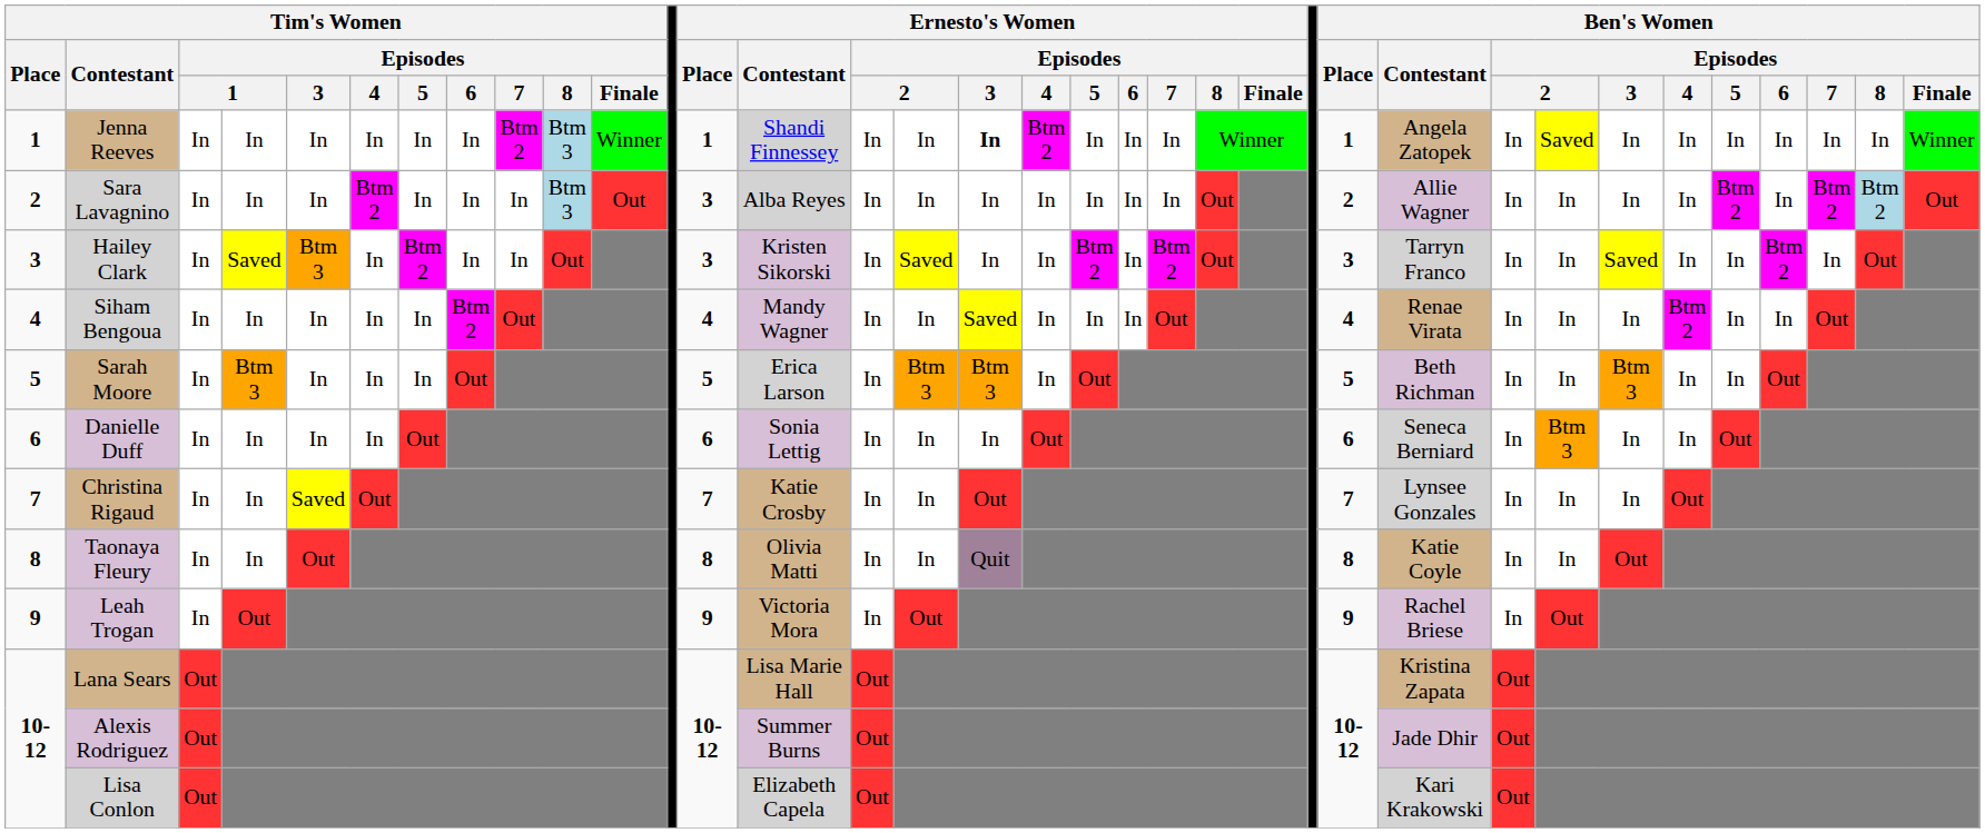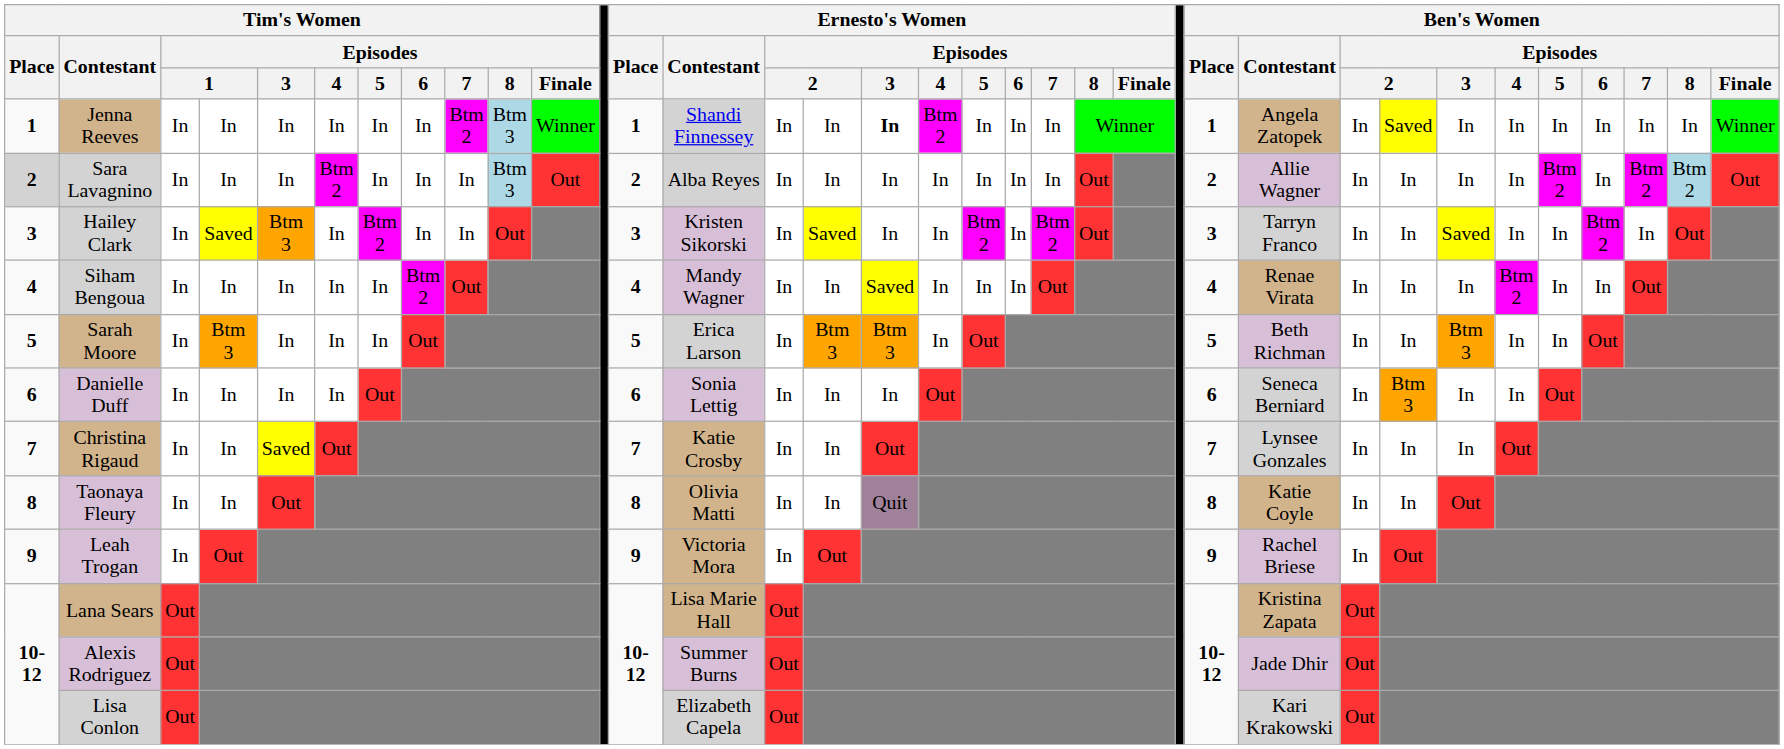Sara Lavagnino | Tim's Women / Place: no background -> lightgrey background
Sara Lavagnino | Ernesto's Women / Place: 3 -> 2
